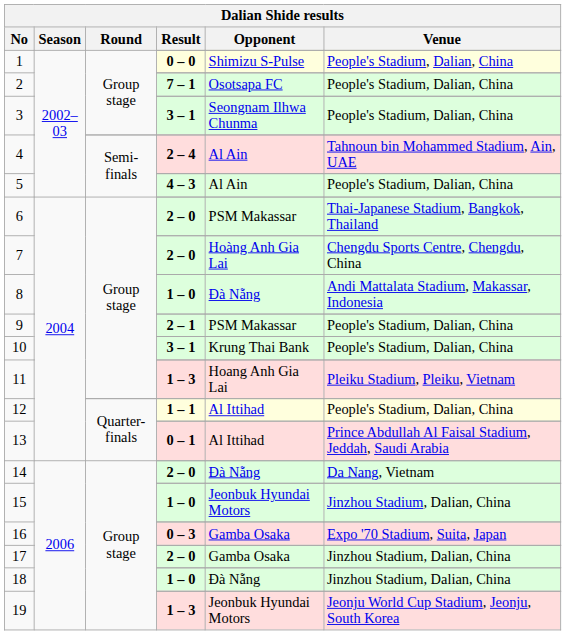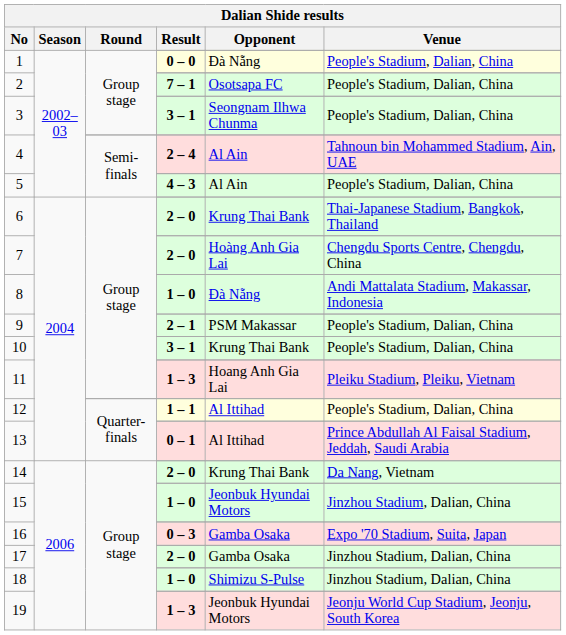1 / 0 – 0 | Opponent: Shimizu S-Pulse -> Đà Nẵng
6 / 2 – 0 | Opponent: PSM Makassar -> Krung Thai Bank
14 / 2 – 0 | Opponent: Đà Nẵng -> Krung Thai Bank
18 / 1 – 0 | Opponent: Đà Nẵng -> Shimizu S-Pulse
